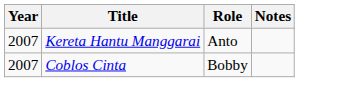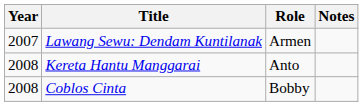+ row: 2007 | Lawang Sewu: Dendam Kuntilanak | Armen
Kereta Hantu Manggarai | Year: 2007 -> 2008
Coblos Cinta | Year: 2007 -> 2008
